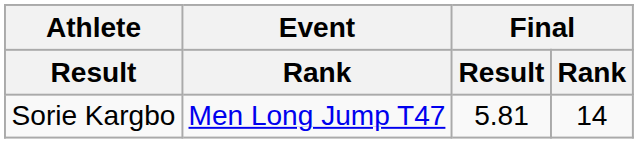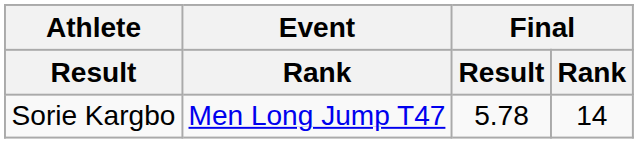Sorie Kargbo | Final / Result: 5.81 -> 5.78
